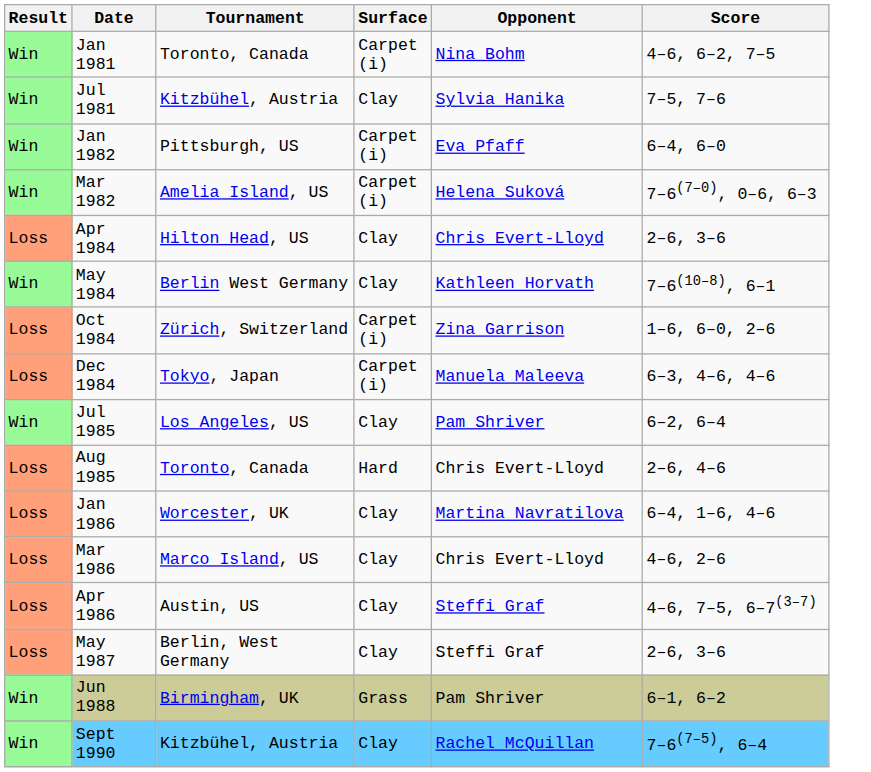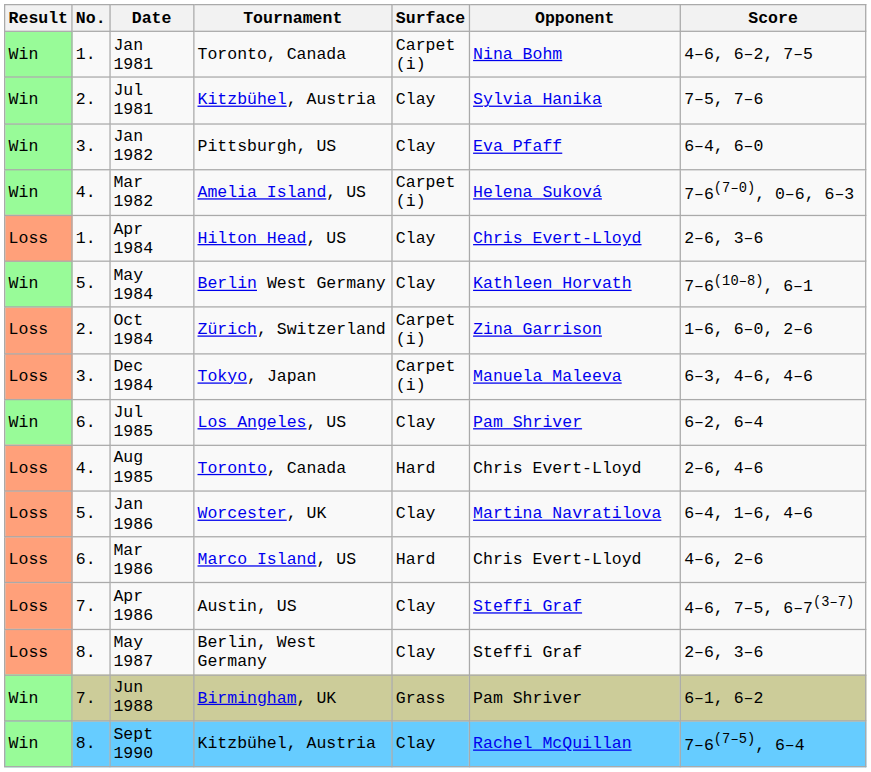+ column: No. | 1. | 2. | 3. | 4. | 1. | 5. | 2. | 3. | 6. | 4. | 5. | 6. | 7. | 8. | 7. | 8.
Jan 1982 | Surface: Carpet (i) -> Clay
Mar 1986 | Surface: Clay -> Hard
